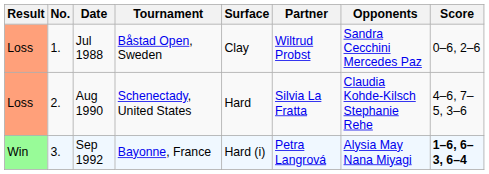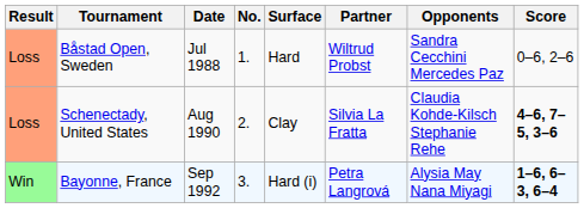columns swapped: No. <-> Tournament
Jul 1988 | Surface: Clay -> Hard
Aug 1990 | Surface: Hard -> Clay
Aug 1990 | Score: normal -> bold
